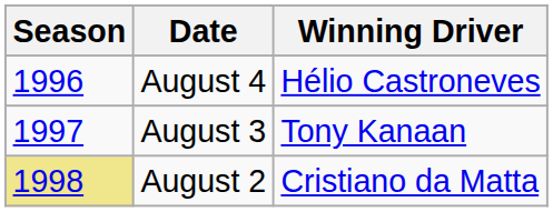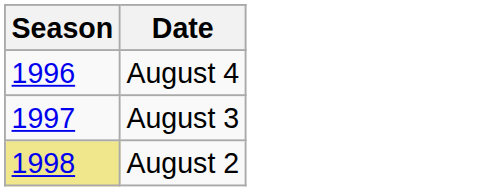- column: Winning Driver | Hélio Castroneves | Tony Kanaan | Cristiano da Matta
